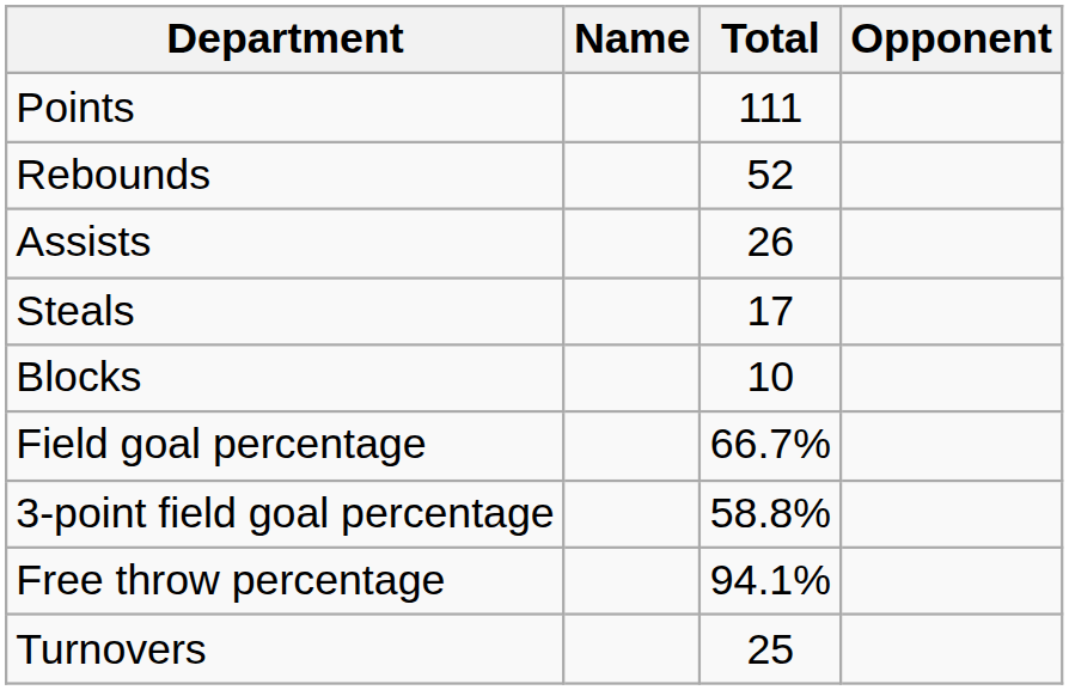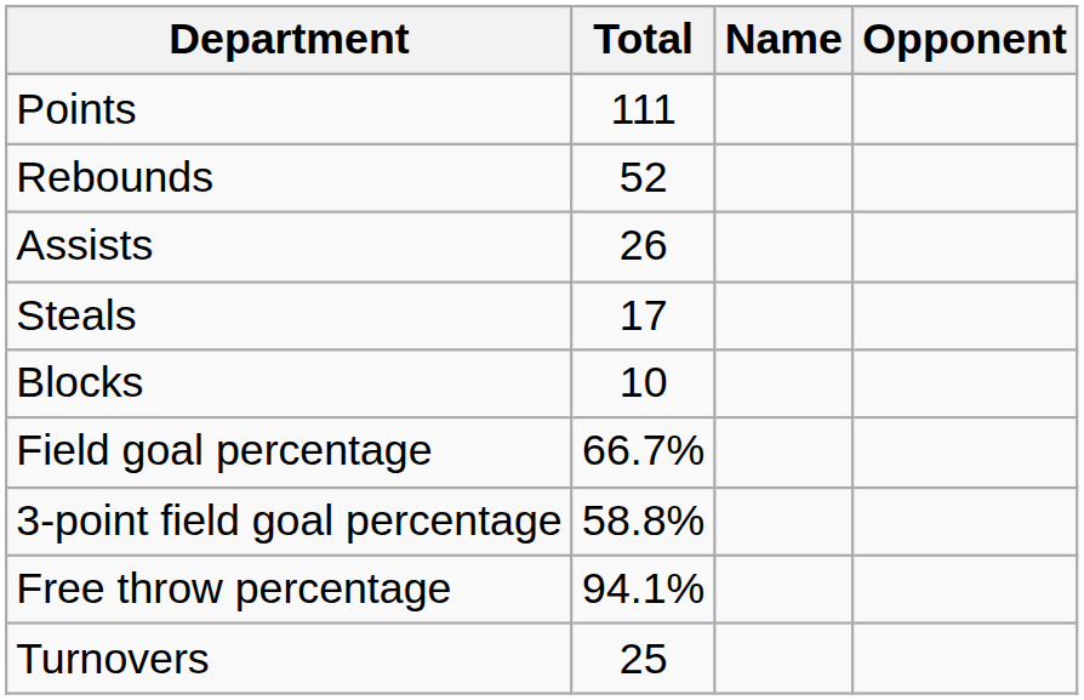columns swapped: Name <-> Total
